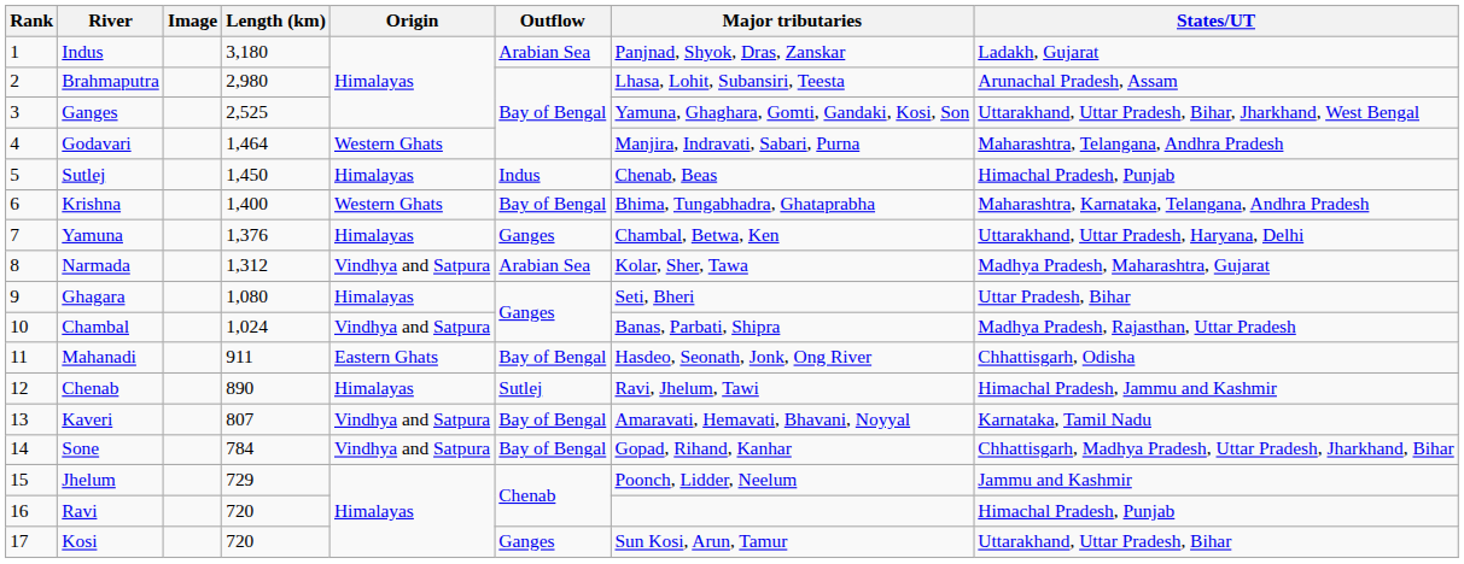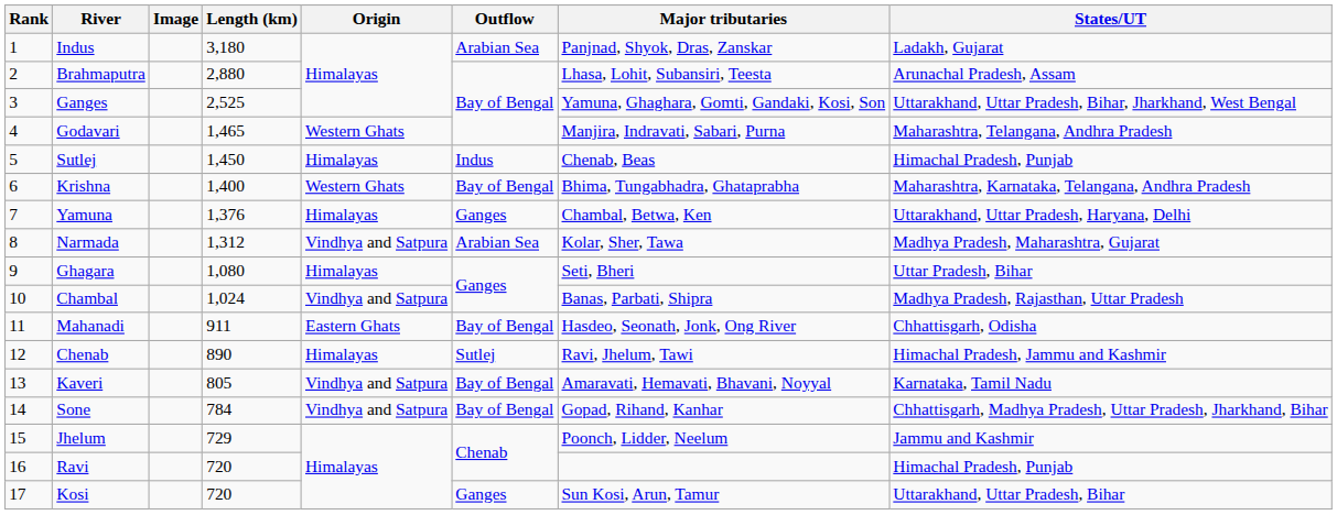Brahmaputra | Length (km): 2,980 -> 2,880
Godavari | Length (km): 1,464 -> 1,465
Kaveri | Length (km): 807 -> 805
